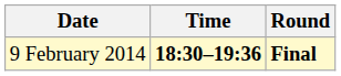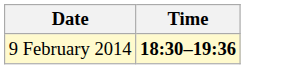- column: Round | Final
